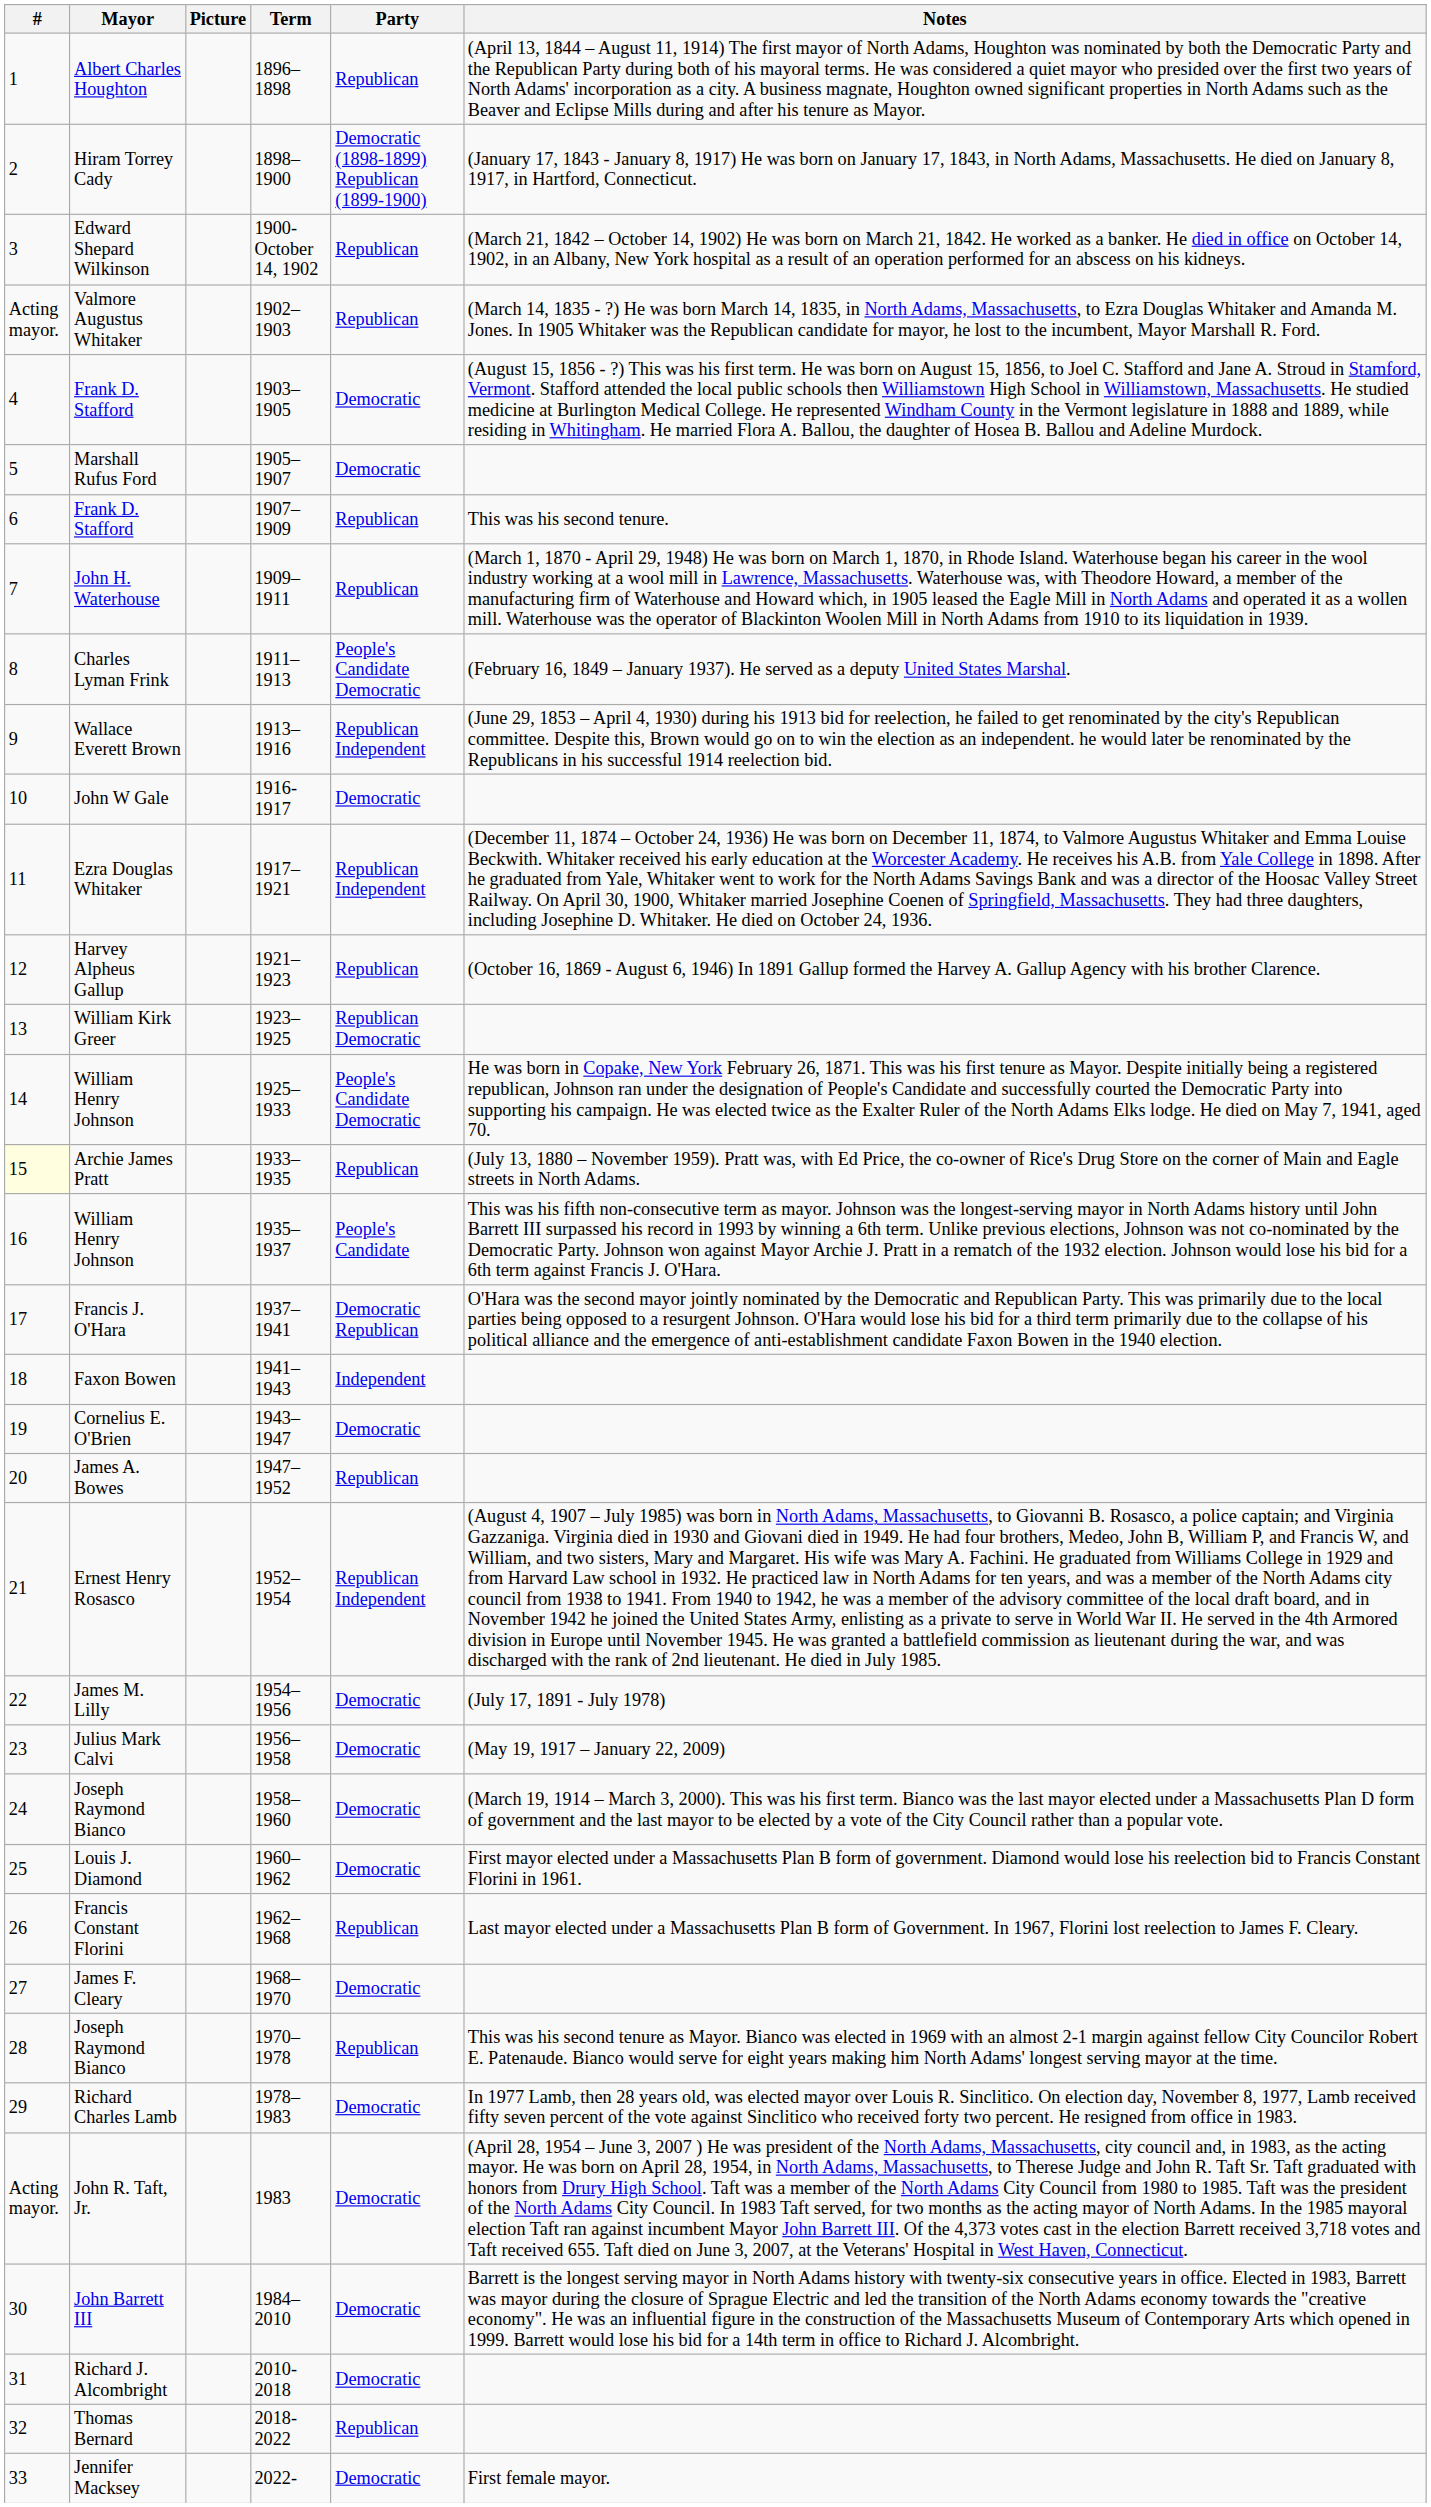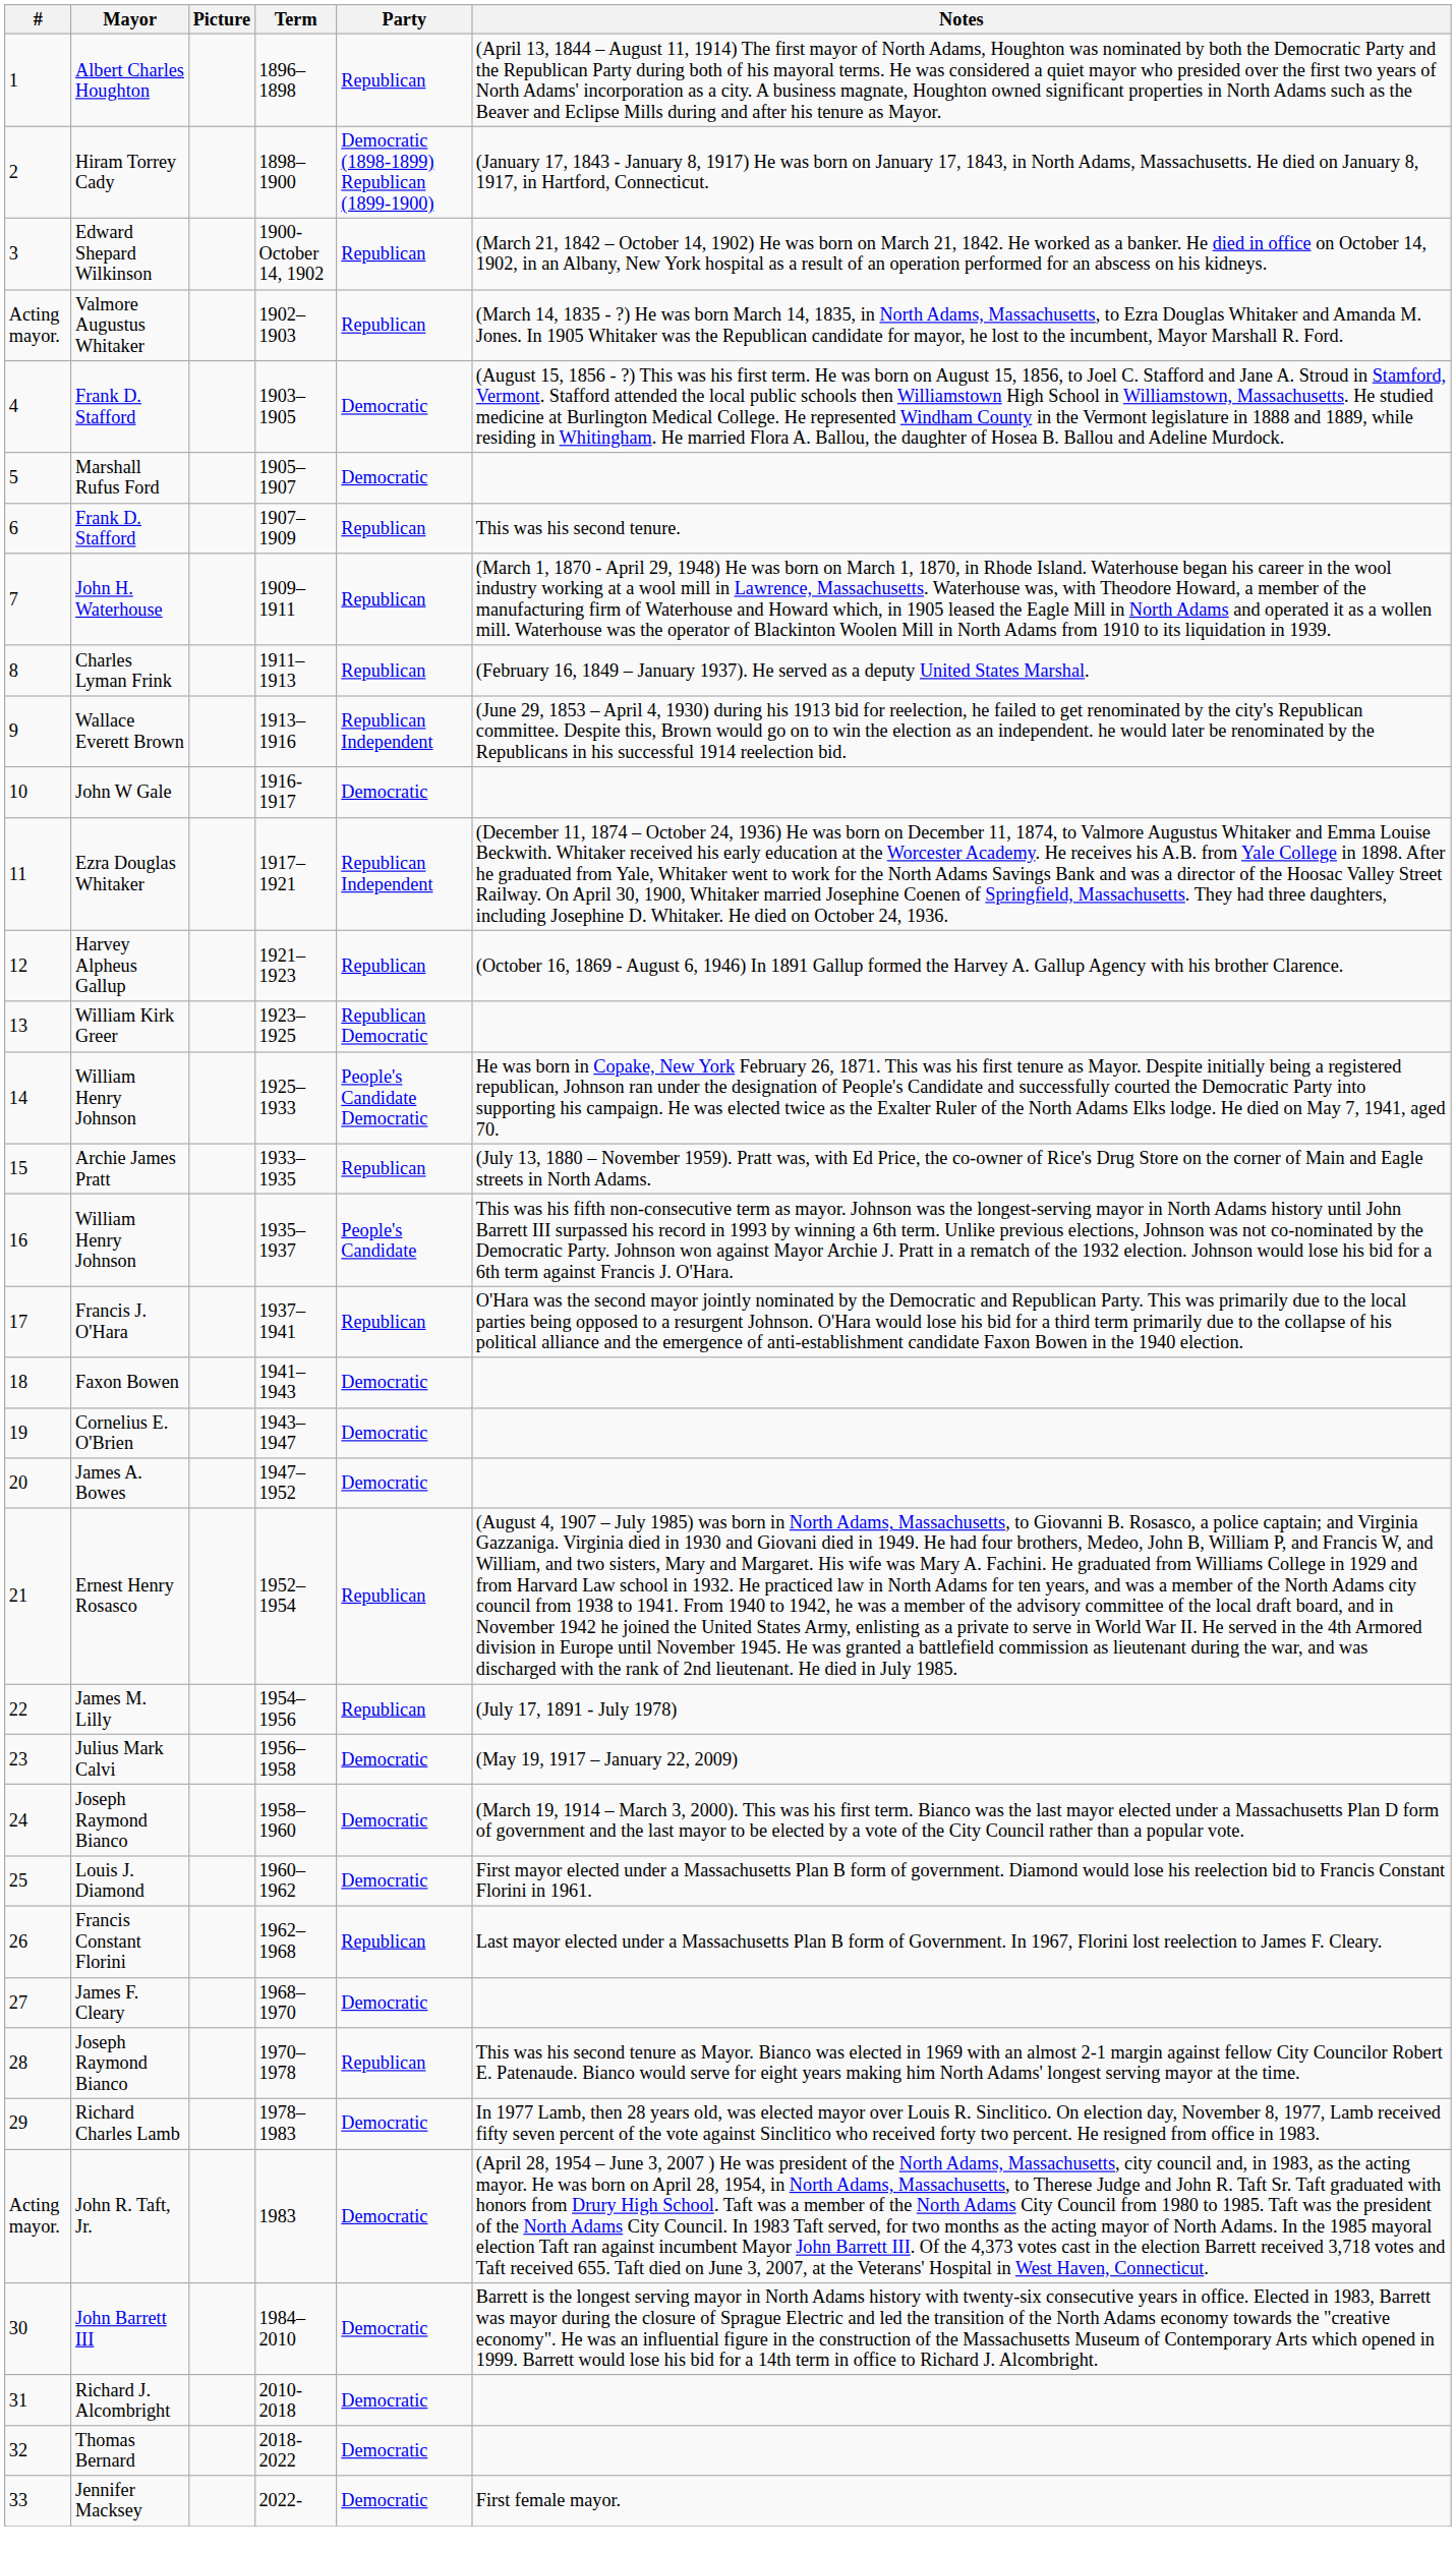Charles Lyman Frink | Party: People's Candidate Democratic -> Republican
Archie James Pratt | #: lightyellow background -> no background
Francis J. O'Hara | Party: Democratic Republican -> Republican
Faxon Bowen | Party: Independent -> Democratic
James A. Bowes | Party: Republican -> Democratic
Ernest Henry Rosasco | Party: Republican Independent -> Republican
James M. Lilly | Party: Democratic -> Republican
Thomas Bernard | Party: Republican -> Democratic
